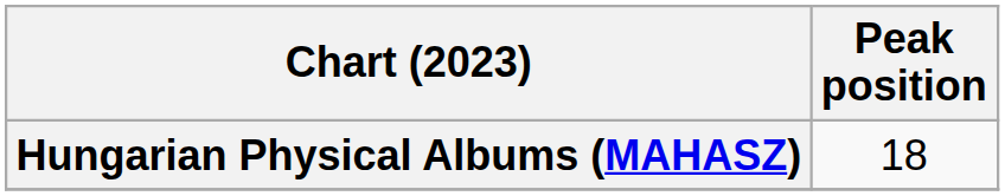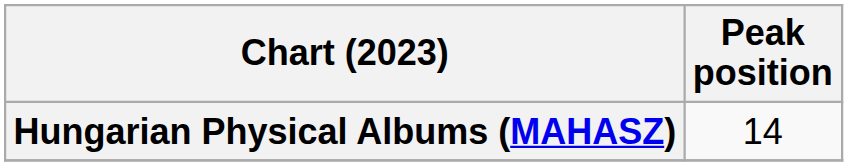Hungarian Physical Albums (MAHASZ) | Peak position: 18 -> 14
